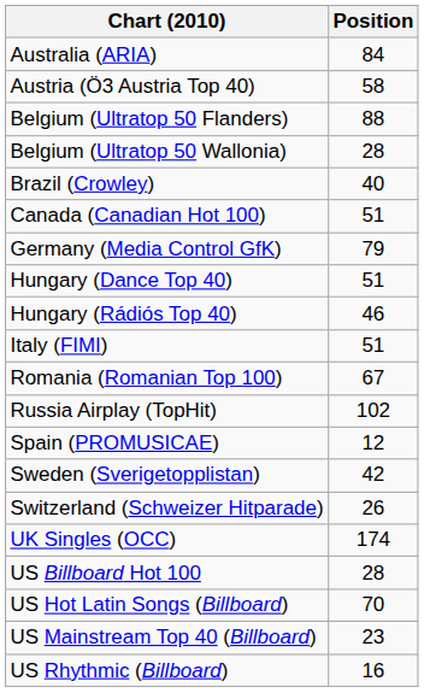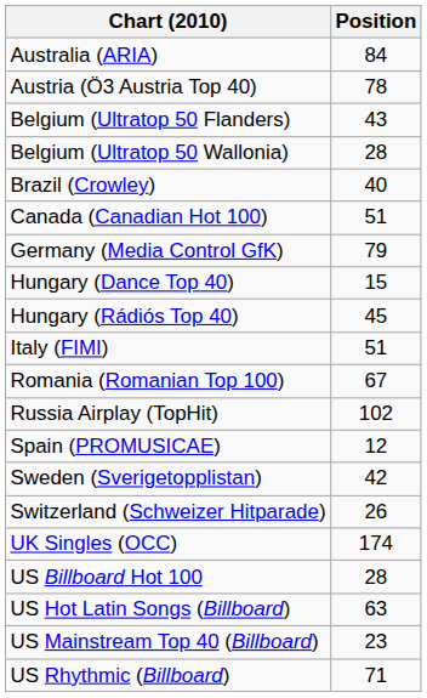Austria (Ö3 Austria Top 40) | Position: 58 -> 78
Belgium (Ultratop 50 Flanders) | Position: 88 -> 43
Hungary (Dance Top 40) | Position: 51 -> 15
Hungary (Rádiós Top 40) | Position: 46 -> 45
US Hot Latin Songs (Billboard) | Position: 70 -> 63
US Rhythmic (Billboard) | Position: 16 -> 71
